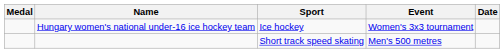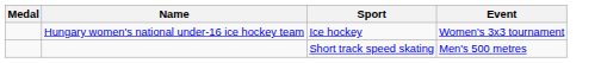- column: Date
